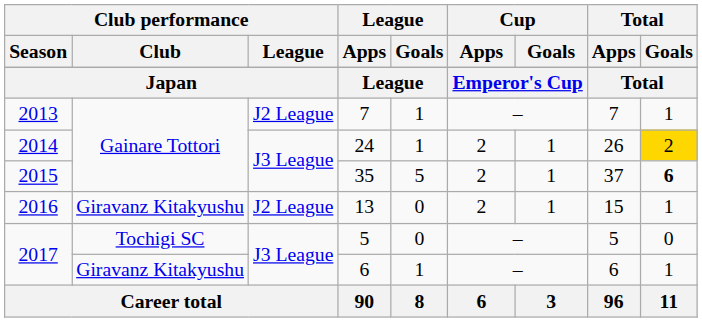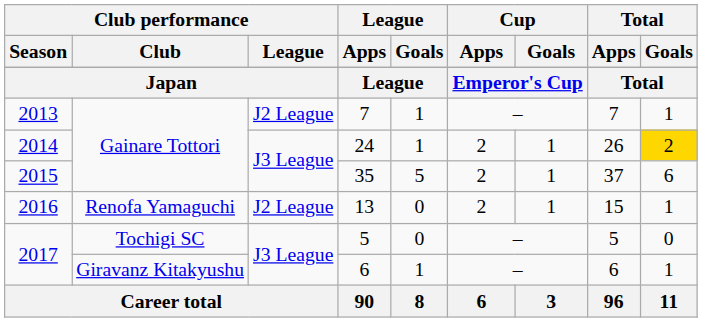35 | Total / Goals: bold -> normal
13 | Club performance / Club: Giravanz Kitakyushu -> Renofa Yamaguchi
